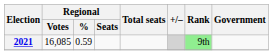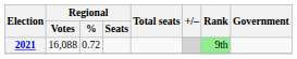2021 | Regional / Votes: 16,085 -> 16,088
2021 | Regional / %: 0.59 -> 0.72
